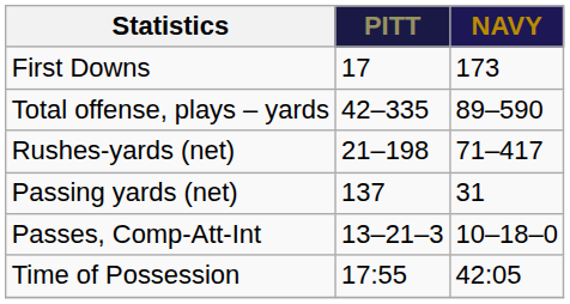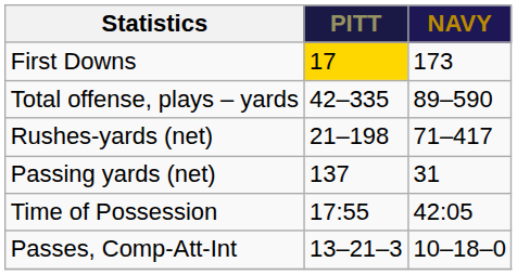First Downs | PITT: no background -> gold background
rows swapped: Passes, Comp-Att-Int <-> Time of Possession
